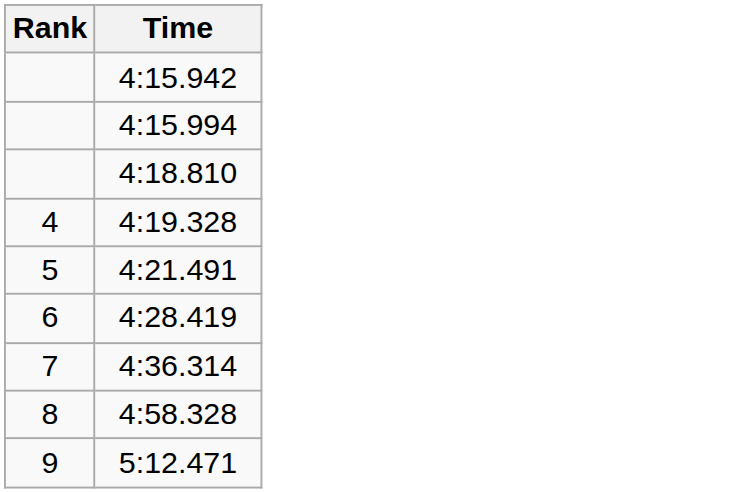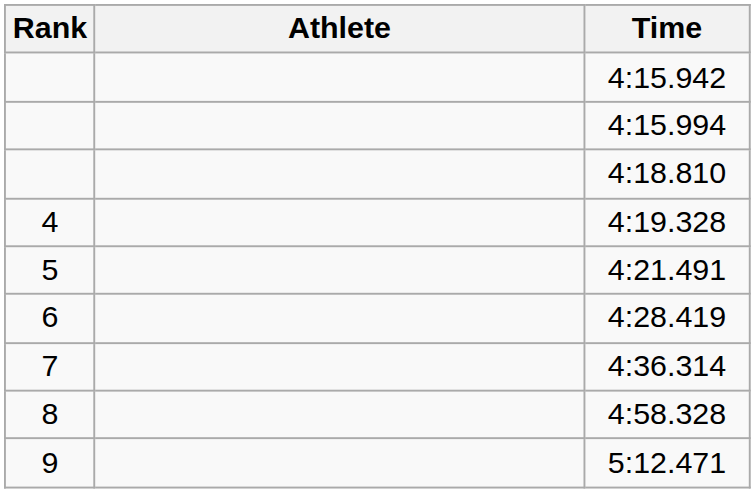+ column: Athlete
